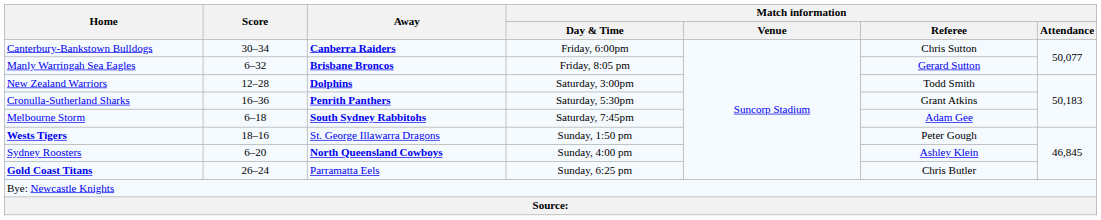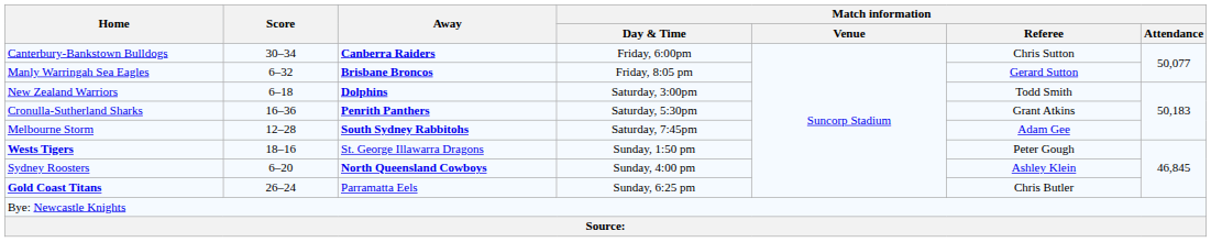New Zealand Warriors | Score: 12–28 -> 6–18
Melbourne Storm | Score: 6–18 -> 12–28
